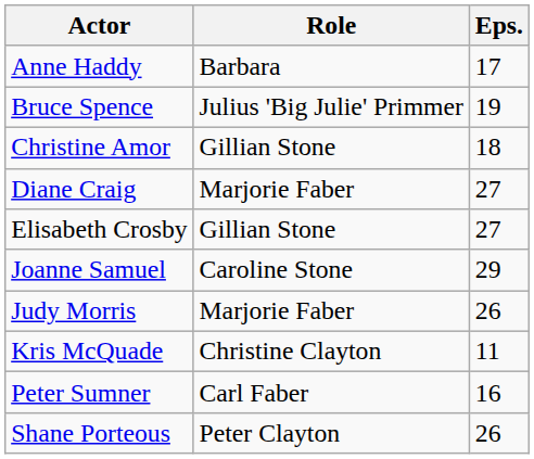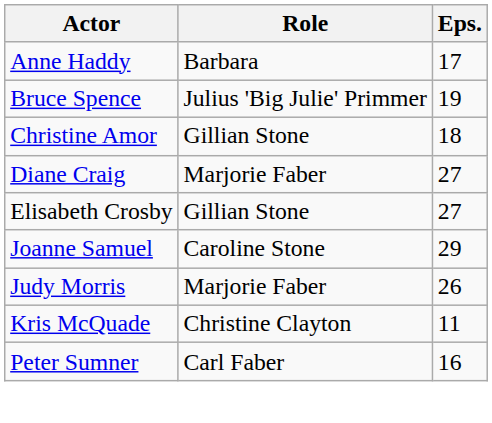- row: Shane Porteous | Peter Clayton | 26
